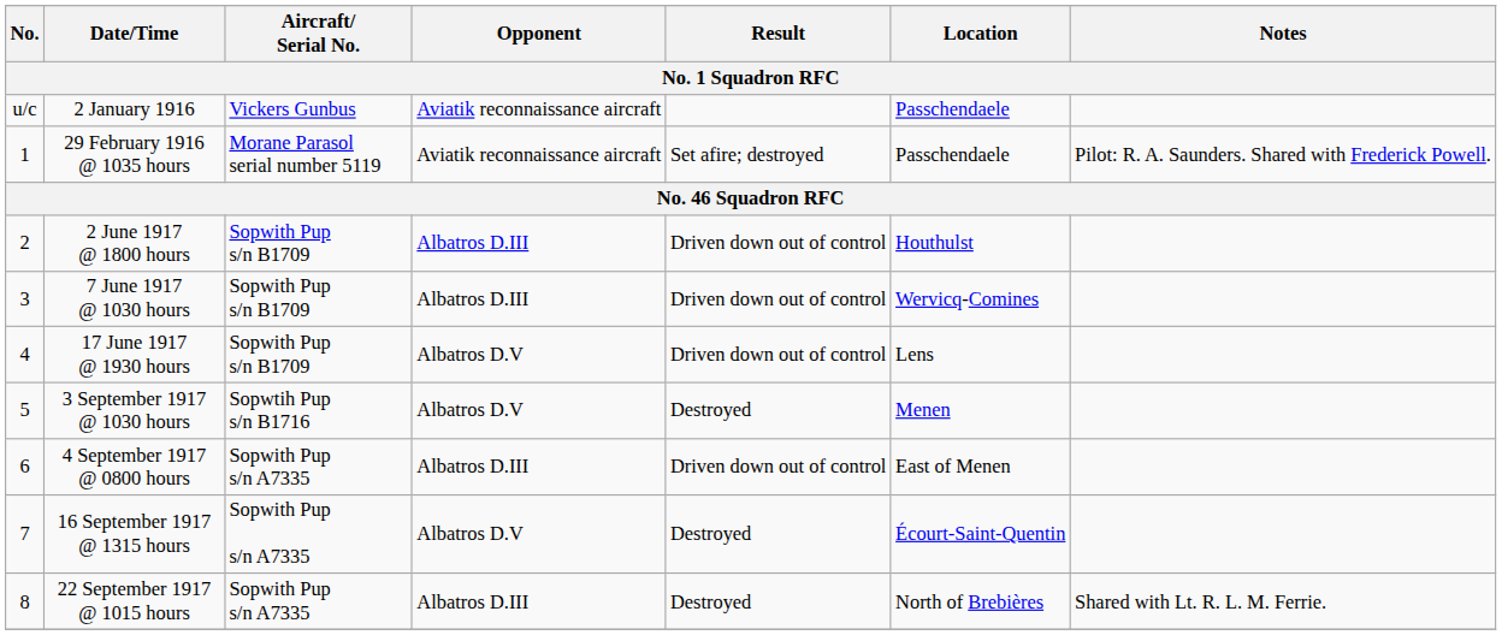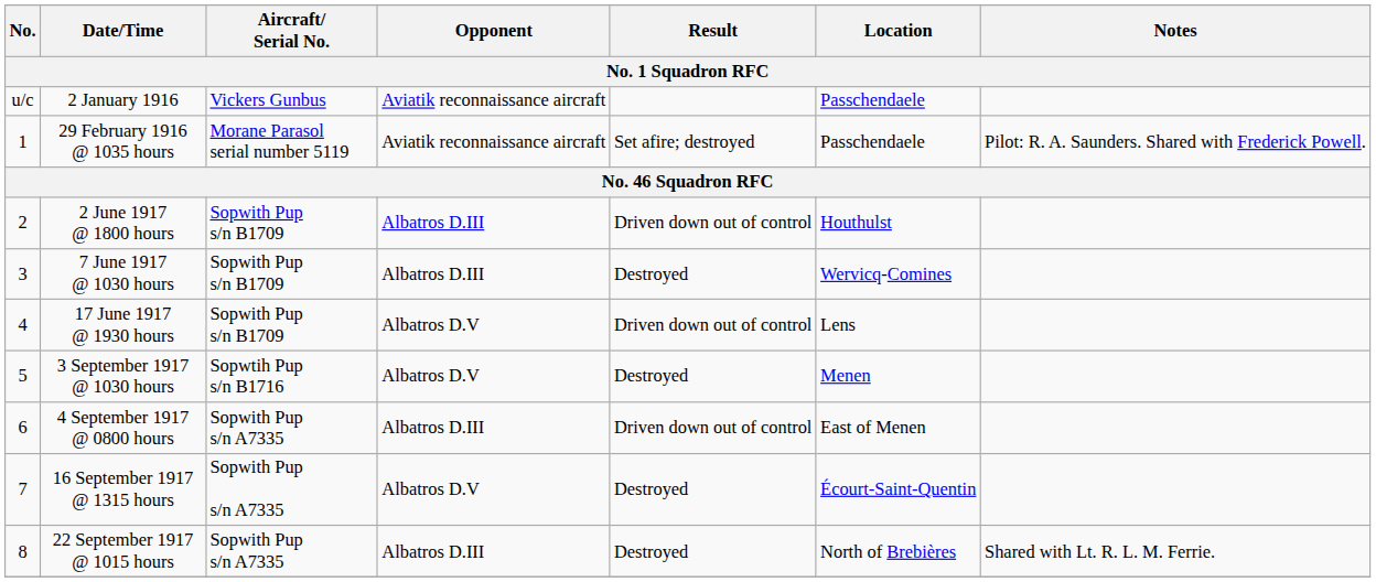7 June 1917 @ 1030 hours | Result: Driven down out of control -> Destroyed
